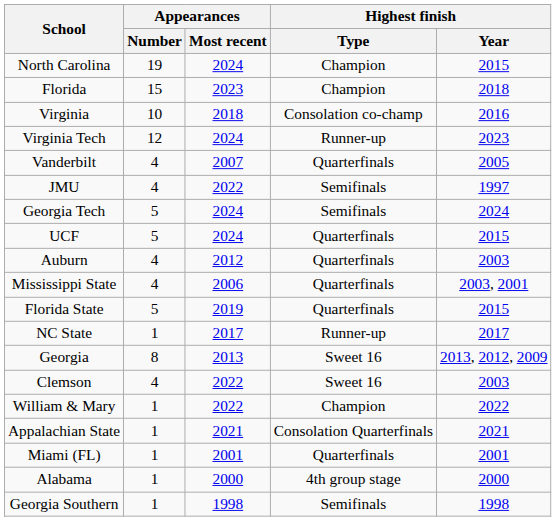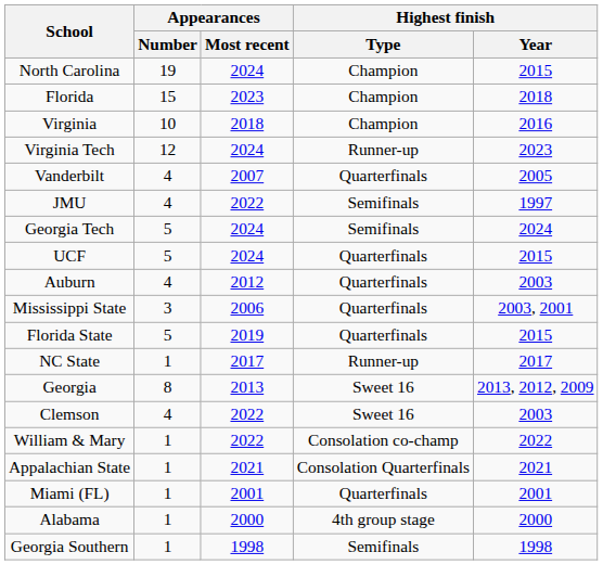Virginia | Highest finish / Type: Consolation co-champ -> Champion
Mississippi State | Appearances / Number: 4 -> 3
William & Mary | Highest finish / Type: Champion -> Consolation co-champ
